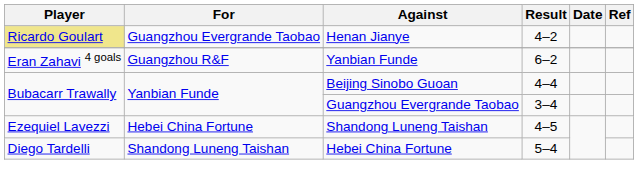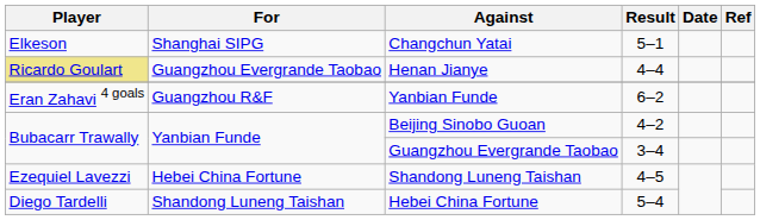+ row: Elkeson | Shanghai SIPG | Changchun Yatai | 5–1
Henan Jianye | Result: 4–2 -> 4–4
Beijing Sinobo Guoan | Result: 4–4 -> 4–2
